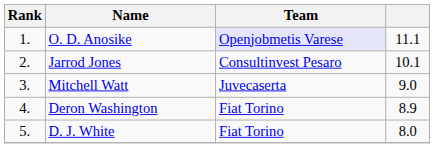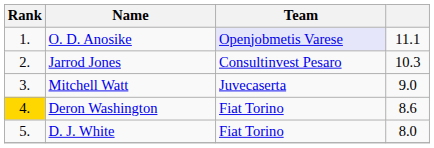Jarrod Jones | column 4: 10.1 -> 10.3
Deron Washington | Rank: no background -> gold background
Deron Washington | column 4: 8.9 -> 8.6
